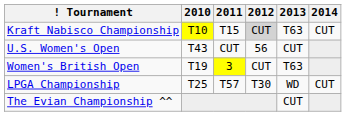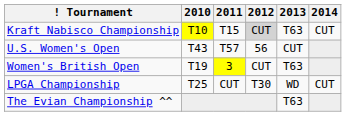U.S. Women's Open | 2011: CUT -> T57
LPGA Championship | 2011: T57 -> CUT
The Evian Championship ^^ | 2013: CUT -> T63
